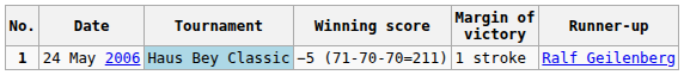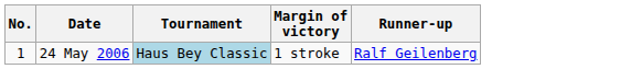- column: Winning score | −5 (71-70-70=211)
24 May 2006 | No.: bold -> normal
